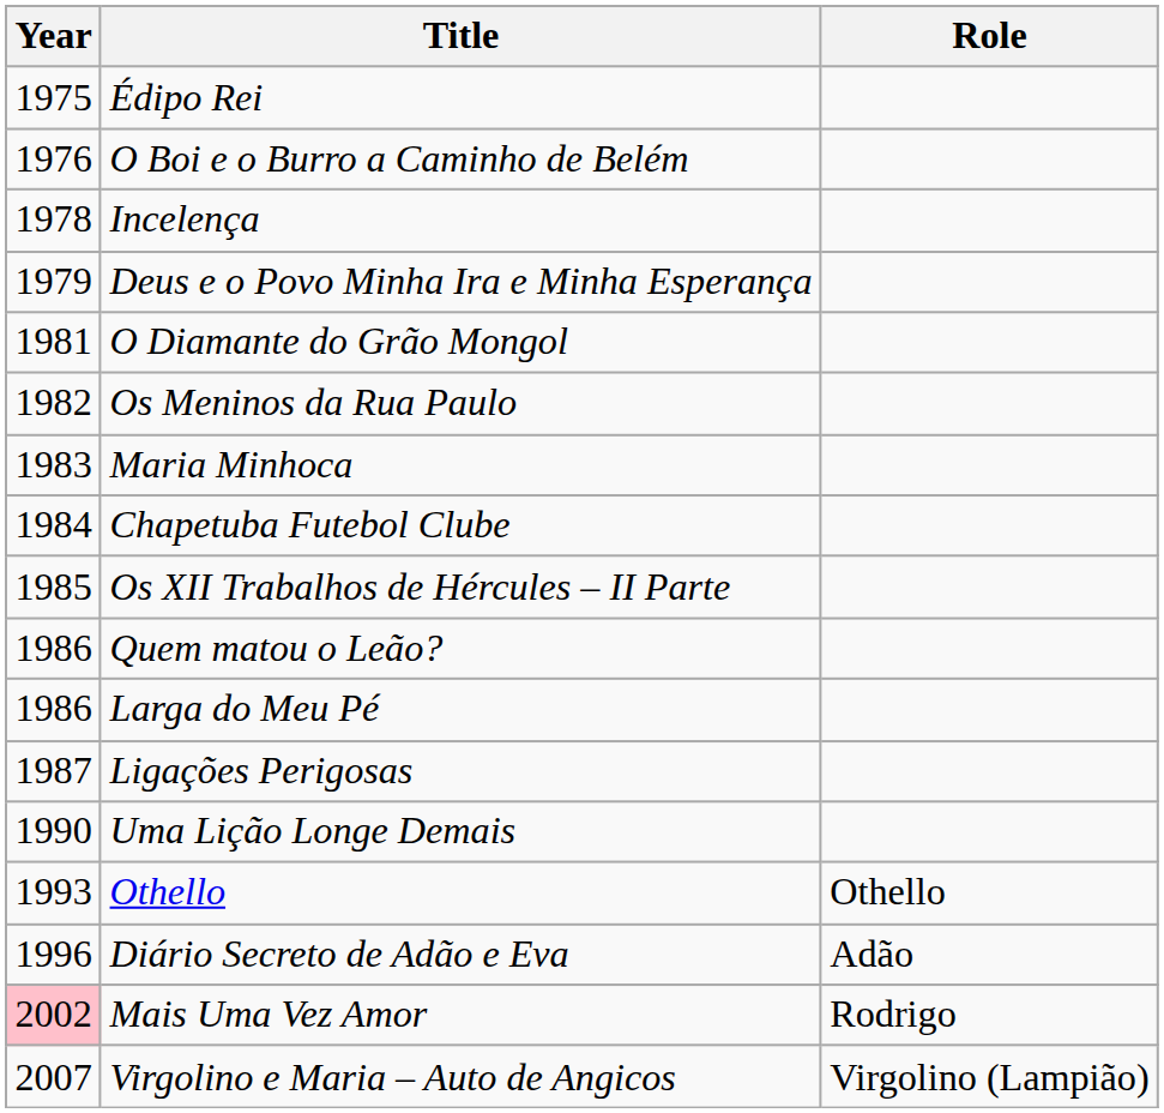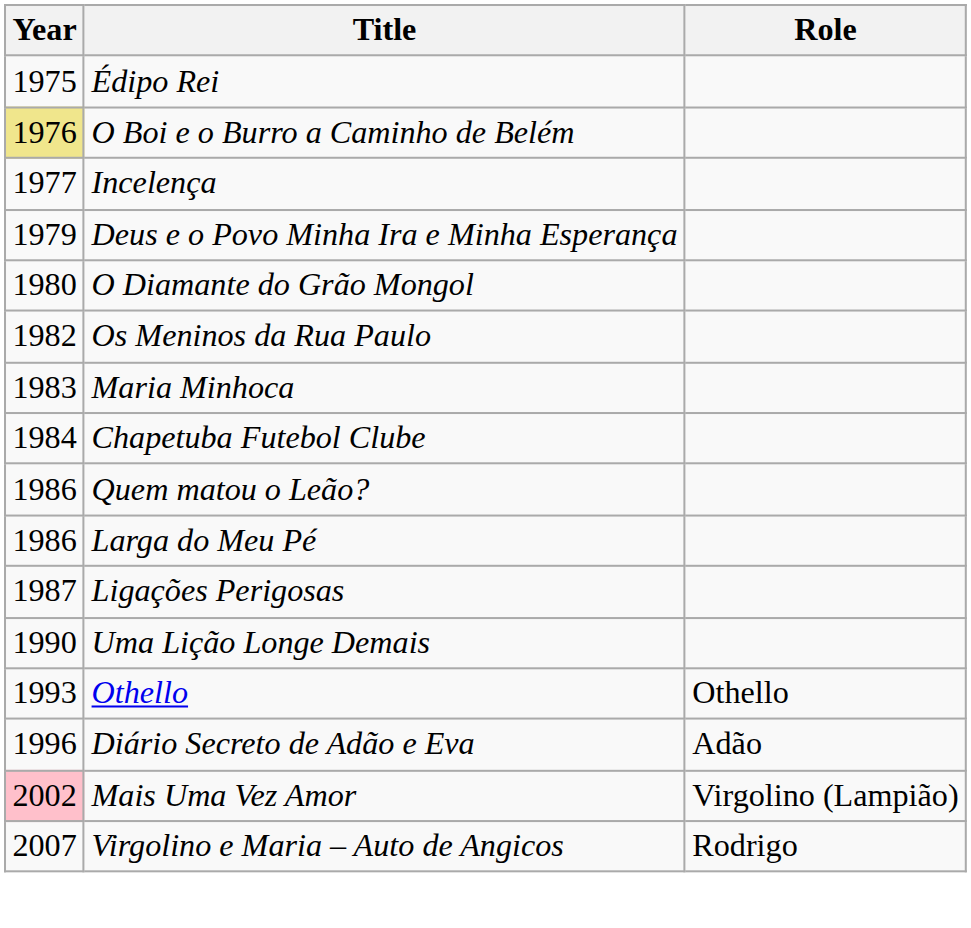O Boi e o Burro a Caminho de Belém | Year: no background -> khaki background
Incelença | Year: 1978 -> 1977
O Diamante do Grão Mongol | Year: 1981 -> 1980
- row: 1985 | Os XII Trabalhos de Hércules – II Parte
Mais Uma Vez Amor | Role: Rodrigo -> Virgolino (Lampião)
Virgolino e Maria – Auto de Angicos | Role: Virgolino (Lampião) -> Rodrigo
